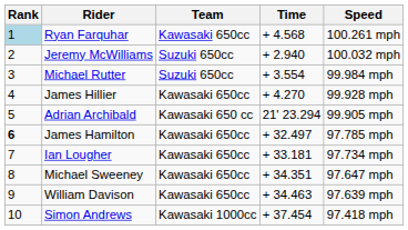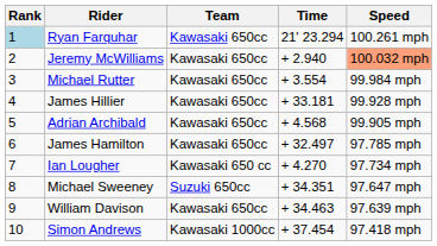Ryan Farquhar | Time: + 4.568 -> 21' 23.294
Jeremy McWilliams | Team: Suzuki 650cc -> Kawasaki 650cc
Jeremy McWilliams | Speed: no background -> lightsalmon background
Michael Rutter | Team: Suzuki 650cc -> Kawasaki 650cc
James Hillier | Time: + 4.270 -> + 33.181
Adrian Archibald | Team: Kawasaki 650 cc -> Kawasaki 650cc
Adrian Archibald | Time: 21' 23.294 -> + 4.568
James Hamilton | Rank: bold -> normal
Ian Lougher | Team: Kawasaki 650cc -> Kawasaki 650 cc
Ian Lougher | Time: + 33.181 -> + 4.270
Michael Sweeney | Team: Kawasaki 650cc -> Suzuki 650cc
